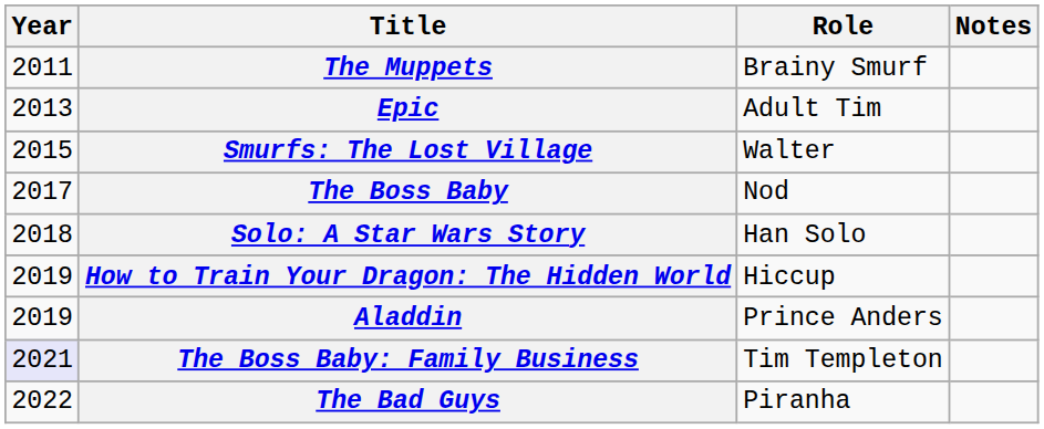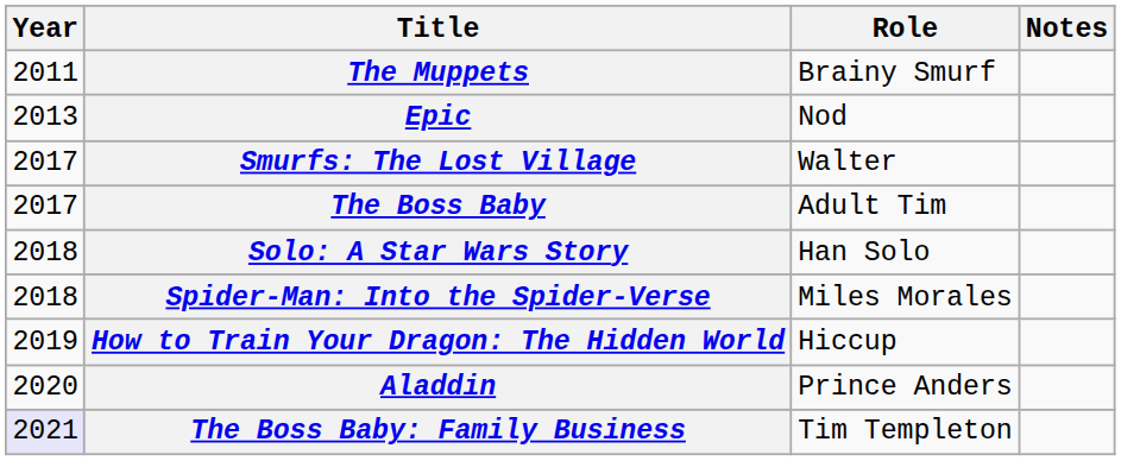Epic | Role: Adult Tim -> Nod
Smurfs: The Lost Village | Year: 2015 -> 2017
The Boss Baby | Role: Nod -> Adult Tim
+ row: 2018 | Spider-Man: Into the Spider-Verse | Miles Morales
Aladdin | Year: 2019 -> 2020
- row: 2022 | The Bad Guys | Piranha
